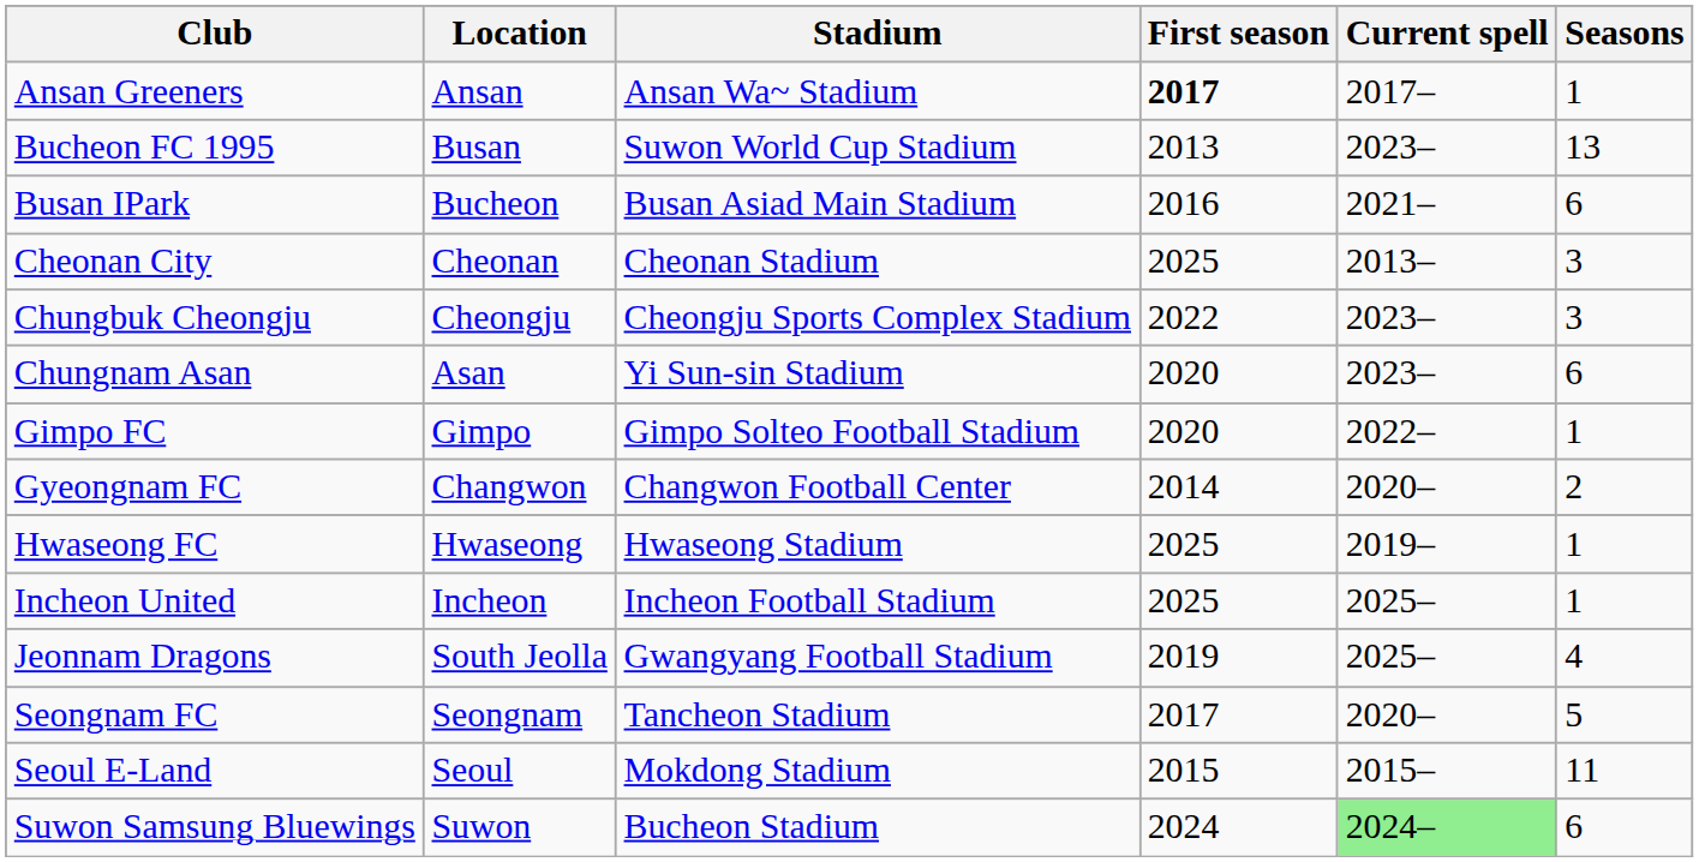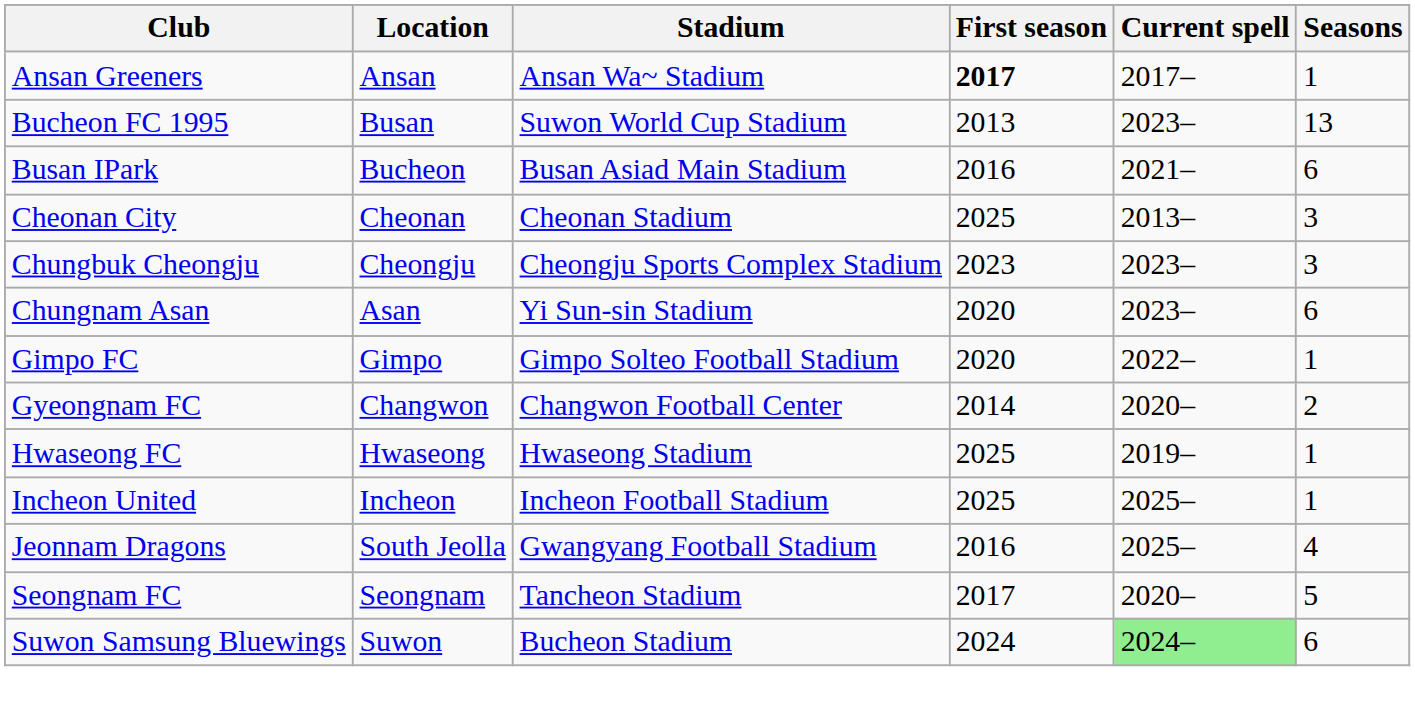Chungbuk Cheongju | First season: 2022 -> 2023
Jeonnam Dragons | First season: 2019 -> 2016
- row: Seoul E-Land | Seoul | Mokdong Stadium | 2015 | 2015– | 11
